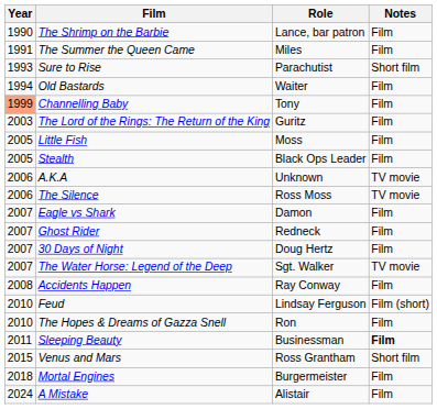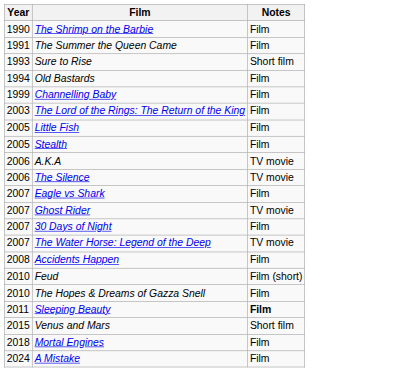- column: Role | Lance, bar patron | Miles | Parachutist | Waiter | Tony | Guritz | Moss | Black Ops Leader | Unknown | Ross Moss | Damon | Redneck | Doug Hertz | Sgt. Walker | Ray Conway | Lindsay Ferguson | Ron | Businessman | Ross Grantham | Burgermeister | Alistair
Channelling Baby | Year: lightsalmon background -> no background
Ghost Rider | Notes: Film -> TV movie
